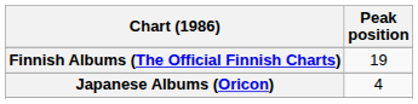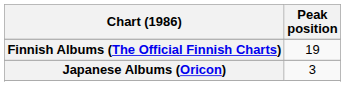Japanese Albums (Oricon) | Peak position: 4 -> 3
